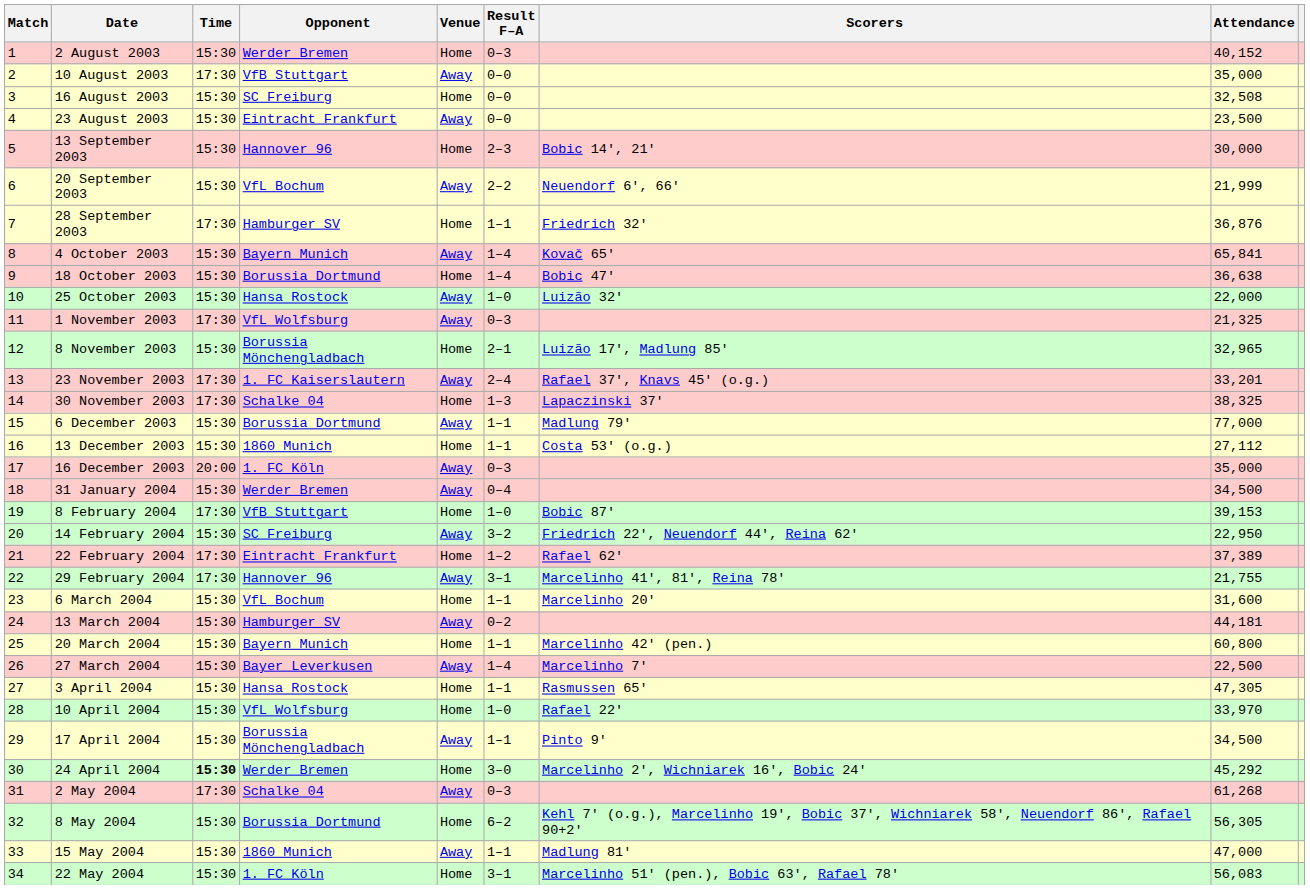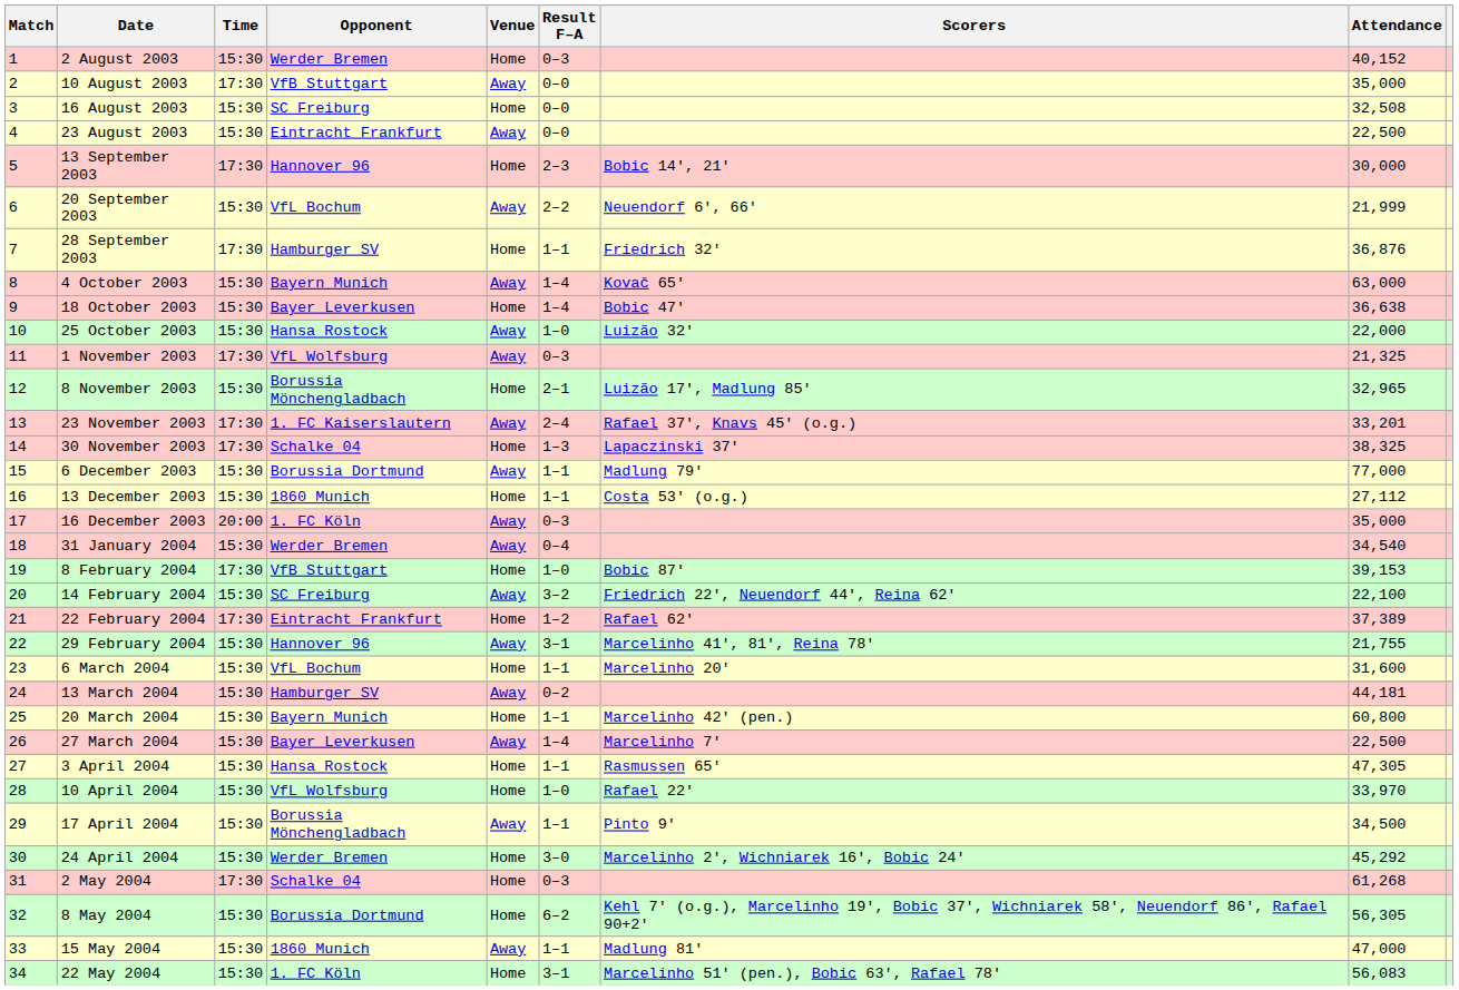23 August 2003 | Attendance: 23,500 -> 22,500
13 September 2003 | Time: 15:30 -> 17:30
4 October 2003 | Attendance: 65,841 -> 63,000
18 October 2003 | Opponent: Borussia Dortmund -> Bayer Leverkusen
31 January 2004 | Attendance: 34,500 -> 34,540
14 February 2004 | Attendance: 22,950 -> 22,100
29 February 2004 | Time: 17:30 -> 15:30
24 April 2004 | Time: bold -> normal
2 May 2004 | Venue: Away -> Home
